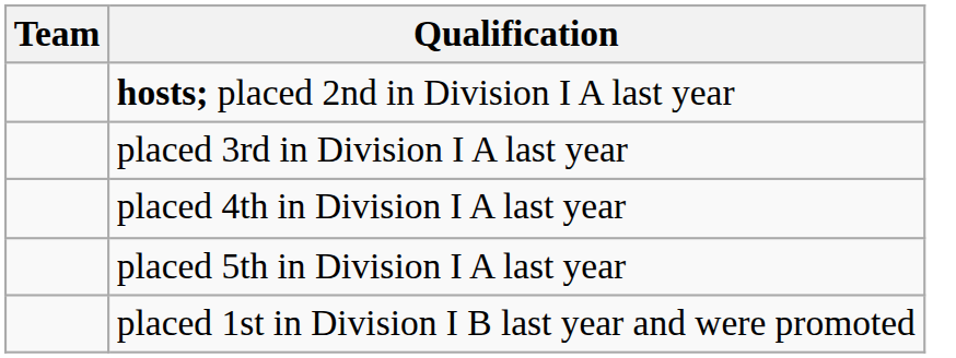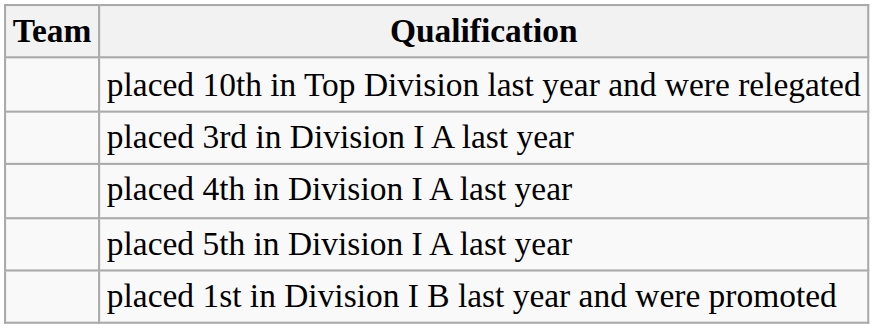+ row: placed 10th in Top Division last year and were relegated
- row: hosts; placed 2nd in Division I A last year
